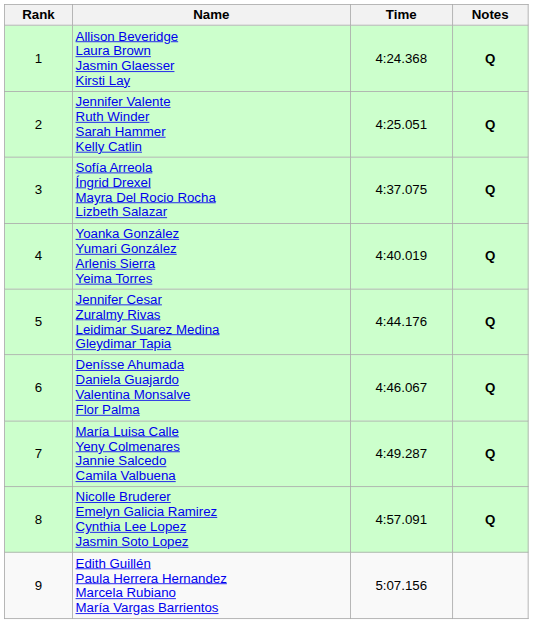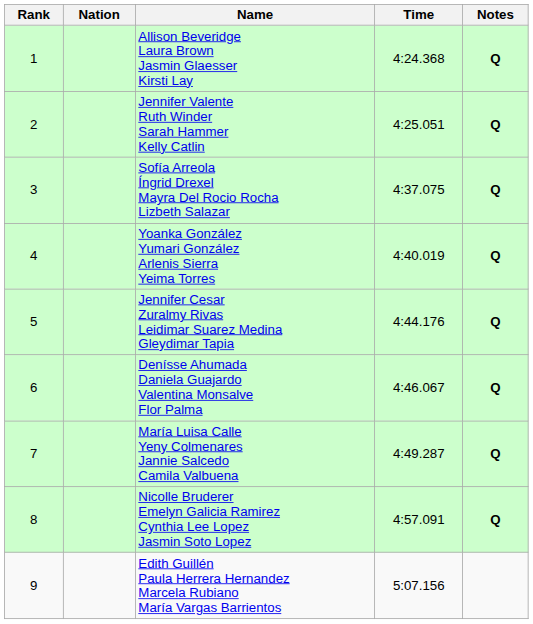+ column: Nation
